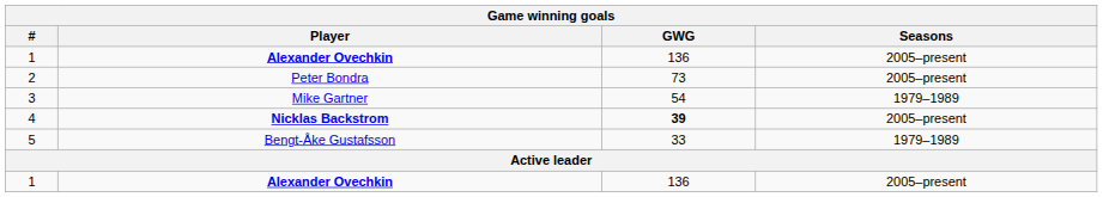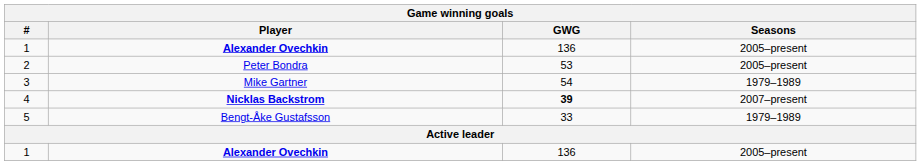2 | GWG: 73 -> 53
4 | Seasons: 2005–present -> 2007–present
